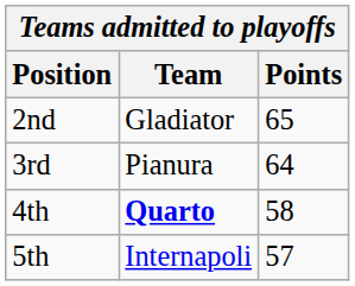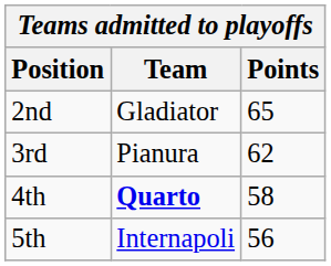3rd | Points: 64 -> 62
5th | Points: 57 -> 56
